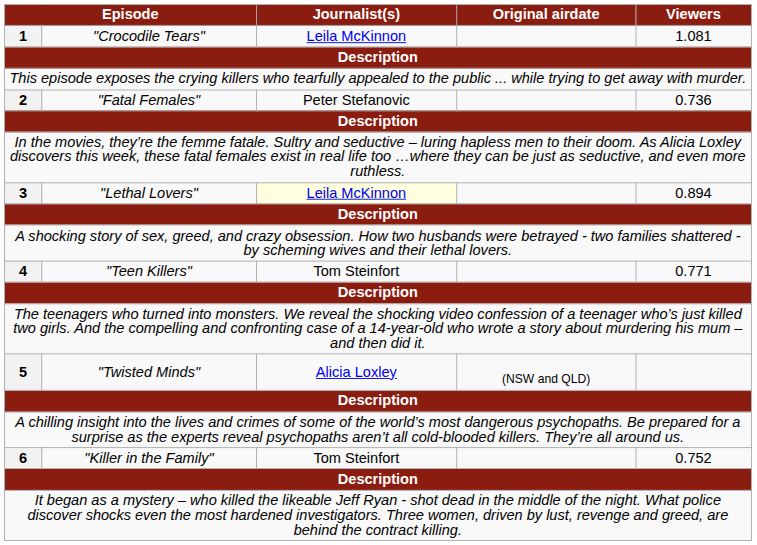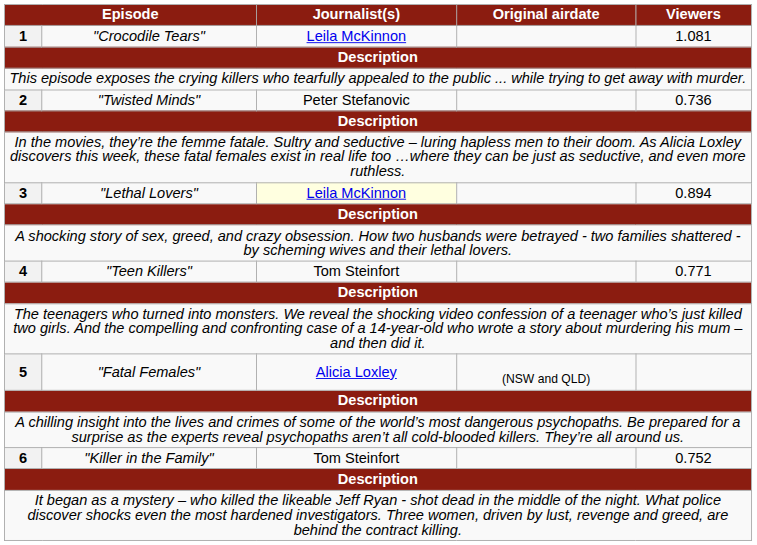2 | column 2: "Fatal Females" -> "Twisted Minds"
5 | column 2: "Twisted Minds" -> "Fatal Females"
